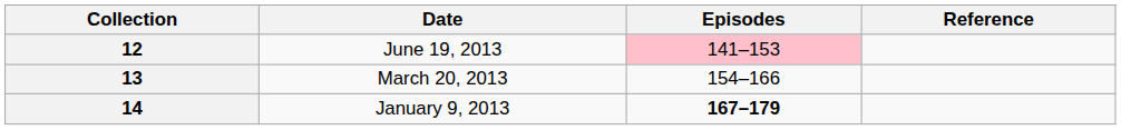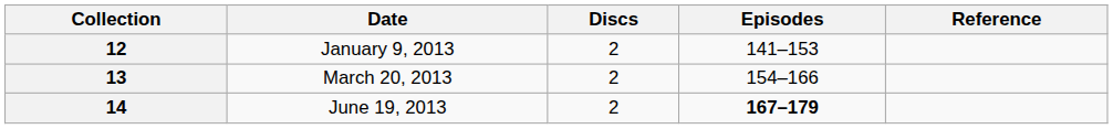+ column: Discs | 2 | 2 | 2
12 | Date: June 19, 2013 -> January 9, 2013
12 | Episodes: pink background -> no background
14 | Date: January 9, 2013 -> June 19, 2013
